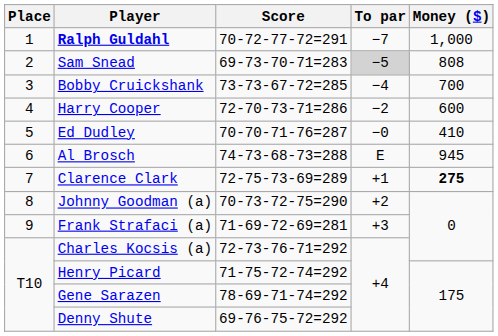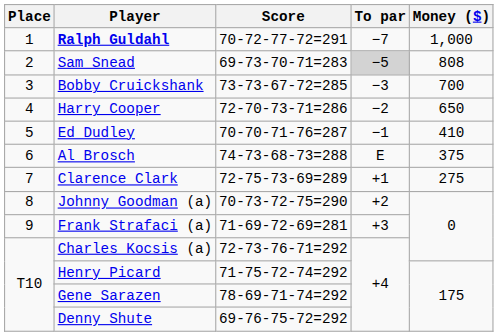Bobby Cruickshank | To par: −4 -> −3
Harry Cooper | Money ($): 600 -> 650
Ed Dudley | To par: −0 -> −1
Al Brosch | Money ($): 945 -> 375
Clarence Clark | Money ($): bold -> normal
